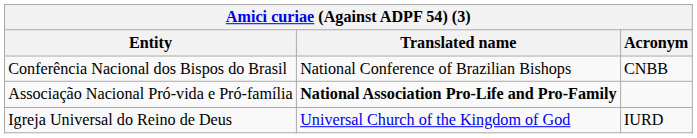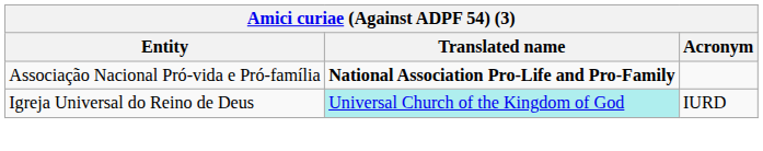- row: Conferência Nacional dos Bispos do Brasil | National Conference of Brazilian Bishops | CNBB
Igreja Universal do Reino de Deus | Translated name: no background -> paleturquoise background
